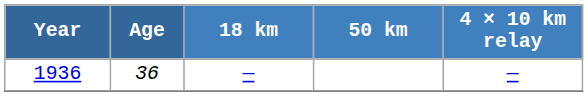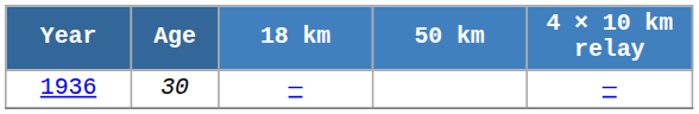1936 | Age: 36 -> 30
